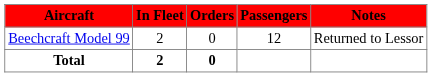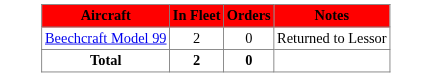- column: Passengers | 12
